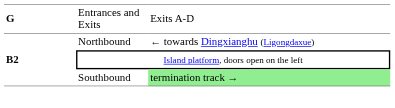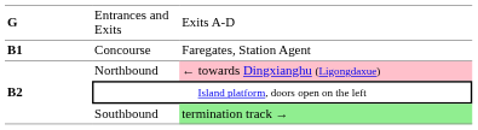+ row: B1 | Concourse | Faregates, Station Agent
Northbound | column 3: no background -> pink background
